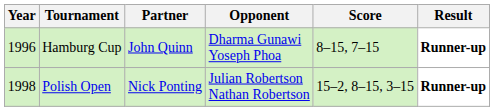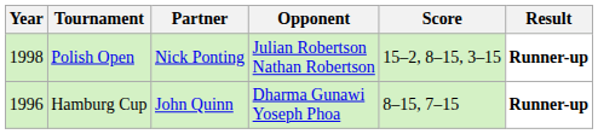rows swapped: Hamburg Cup <-> Polish Open
